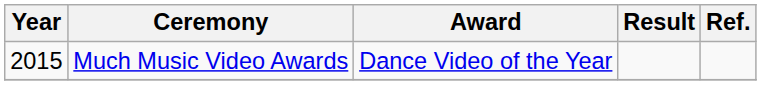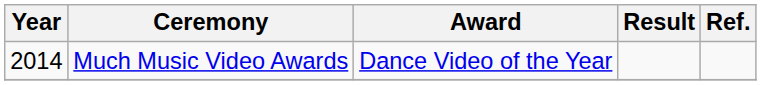Much Music Video Awards | Year: 2015 -> 2014
